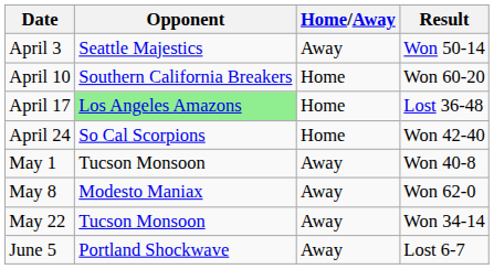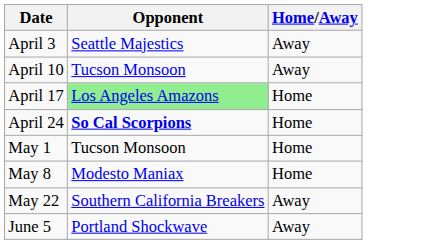- column: Result | Won 50-14 | Won 60-20 | Lost 36-48 | Won 42-40 | Won 40-8 | Won 62-0 | Won 34-14 | Lost 6-7
April 10 | Opponent: Southern California Breakers -> Tucson Monsoon
April 10 | Home/Away: Home -> Away
April 24 | Opponent: normal -> bold
May 1 | Home/Away: Away -> Home
May 8 | Home/Away: Away -> Home
May 22 | Opponent: Tucson Monsoon -> Southern California Breakers
